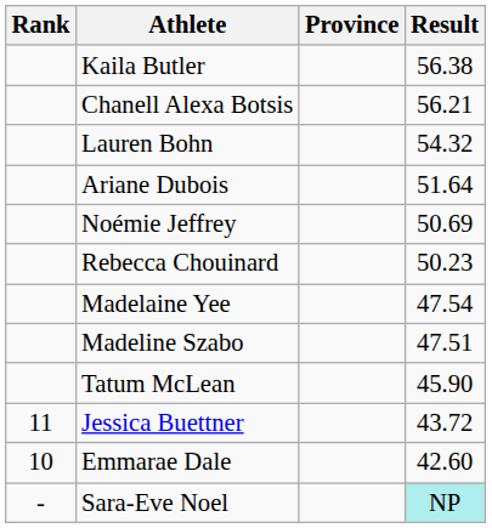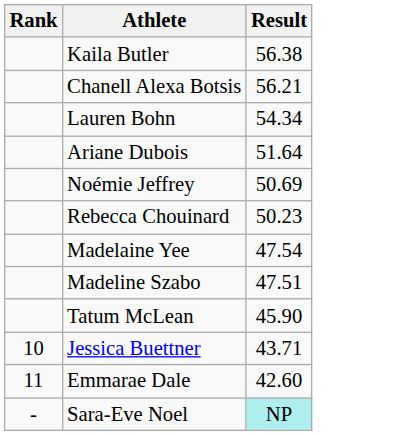- column: Province
Lauren Bohn | Result: 54.32 -> 54.34
Jessica Buettner | Rank: 11 -> 10
Jessica Buettner | Result: 43.72 -> 43.71
Emmarae Dale | Rank: 10 -> 11
